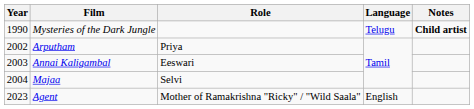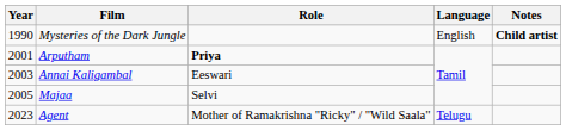Mysteries of the Dark Jungle | Language: Telugu -> English
Arputham | Year: 2002 -> 2001
Arputham | Role: normal -> bold
Majaa | Year: 2004 -> 2005
Agent | Language: English -> Telugu
